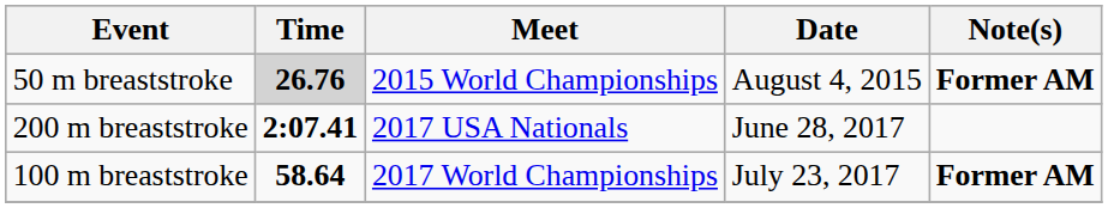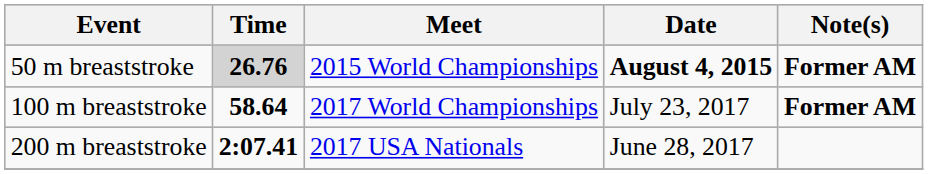50 m breaststroke | Date: normal -> bold
rows swapped: 100 m breaststroke <-> 200 m breaststroke
